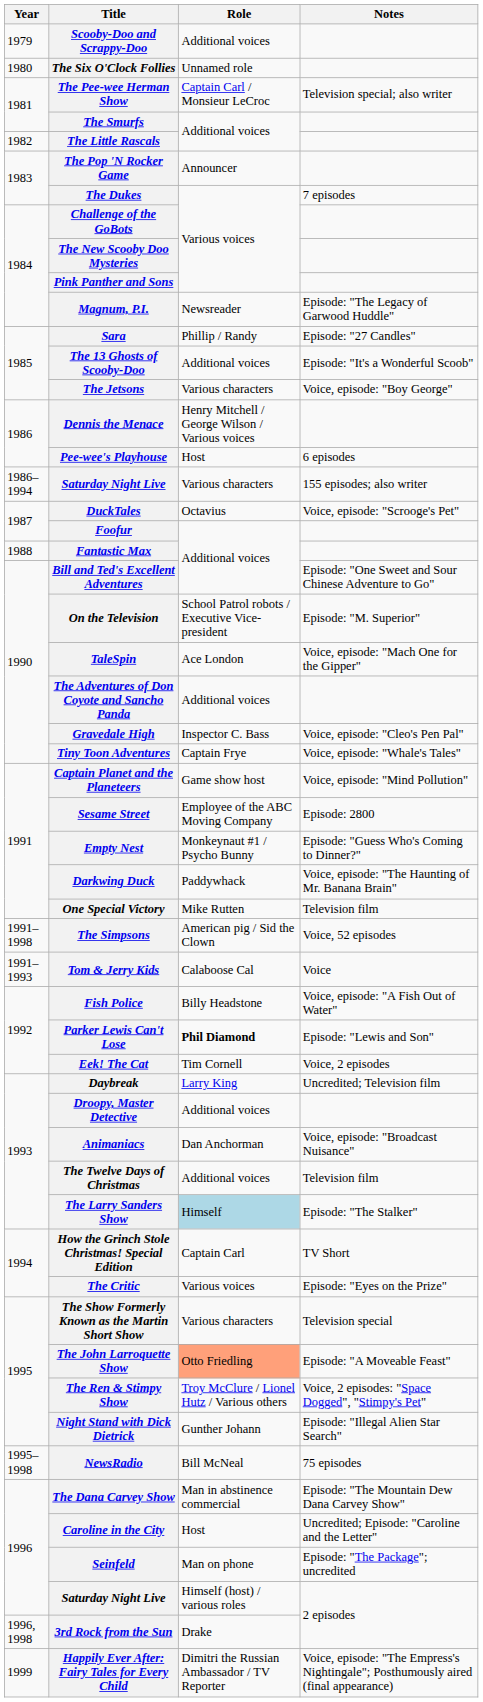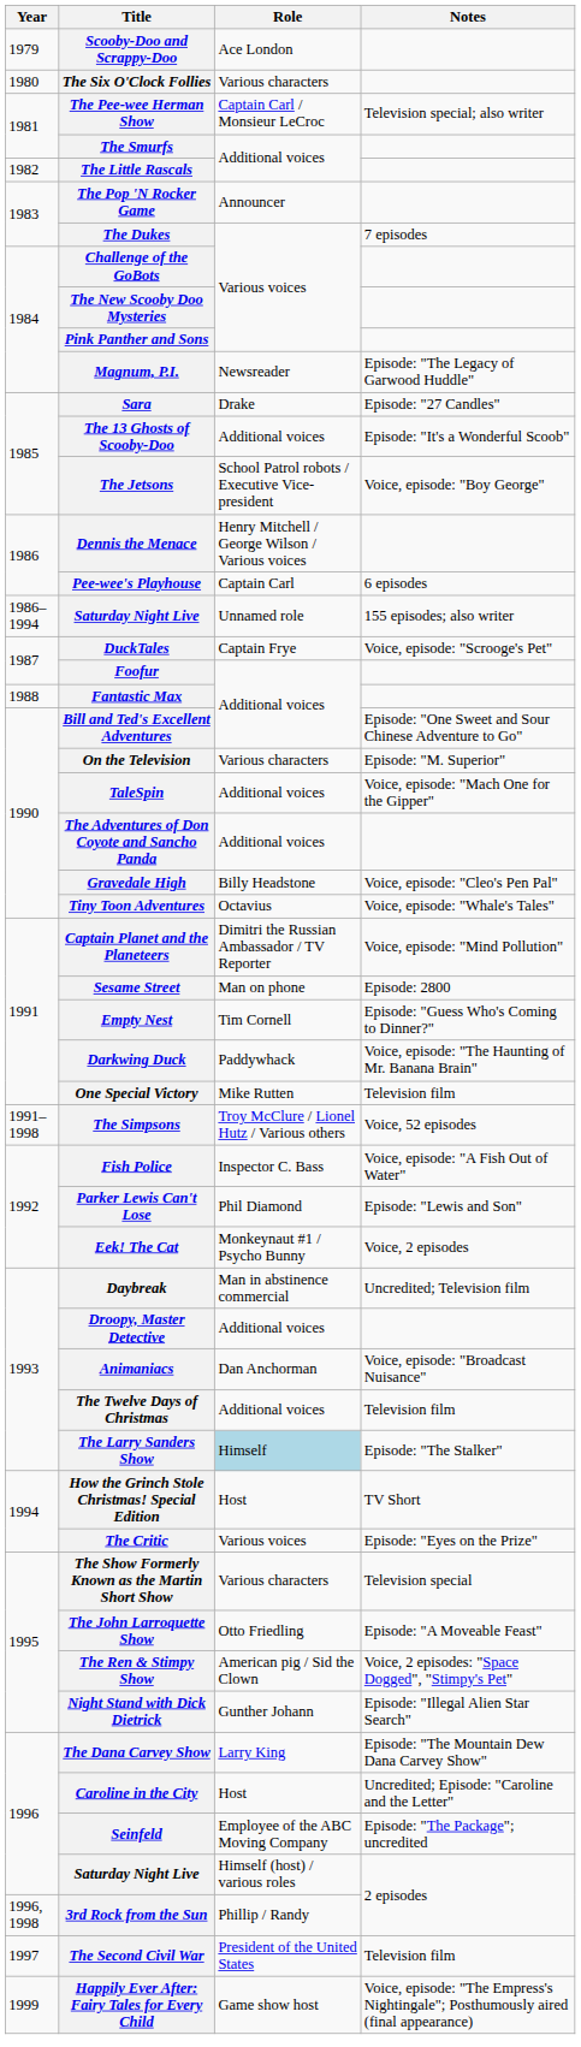Scooby-Doo and Scrappy-Doo | Role: Additional voices -> Ace London
The Six O'Clock Follies | Role: Unnamed role -> Various characters
Sara | Role: Phillip / Randy -> Drake
The Jetsons | Role: Various characters -> School Patrol robots / Executive Vice-president
Pee-wee's Playhouse | Role: Host -> Captain Carl
Saturday Night Live / 155 episodes; also writer | Role: Various characters -> Unnamed role
DuckTales | Role: Octavius -> Captain Frye
On the Television | Role: School Patrol robots / Executive Vice-president -> Various characters
TaleSpin | Role: Ace London -> Additional voices
Gravedale High | Role: Inspector C. Bass -> Billy Headstone
Tiny Toon Adventures | Role: Captain Frye -> Octavius
Captain Planet and the Planeteers | Role: Game show host -> Dimitri the Russian Ambassador / TV Reporter
Sesame Street | Role: Employee of the ABC Moving Company -> Man on phone
Empty Nest | Role: Monkeynaut #1 / Psycho Bunny -> Tim Cornell
The Simpsons | Role: American pig / Sid the Clown -> Troy McClure / Lionel Hutz / Various others
- row: 1991–1993 | Tom & Jerry Kids | Calaboose Cal | Voice
Fish Police | Role: Billy Headstone -> Inspector C. Bass
Parker Lewis Can't Lose | Role: bold -> normal
Eek! The Cat | Role: Tim Cornell -> Monkeynaut #1 / Psycho Bunny
Daybreak | Role: Larry King -> Man in abstinence commercial
How the Grinch Stole Christmas! Special Edition | Role: Captain Carl -> Host
The John Larroquette Show | Role: lightsalmon background -> no background
The Ren & Stimpy Show | Role: Troy McClure / Lionel Hutz / Various others -> American pig / Sid the Clown
- row: 1995–1998 | NewsRadio | Bill McNeal | 75 episodes
The Dana Carvey Show | Role: Man in abstinence commercial -> Larry King
Seinfeld | Role: Man on phone -> Employee of the ABC Moving Company
3rd Rock from the Sun | Role: Drake -> Phillip / Randy
+ row: 1997 | The Second Civil War | President of the United States | Television film
Happily Ever After: Fairy Tales for Every Child | Role: Dimitri the Russian Ambassador / TV Reporter -> Game show host
